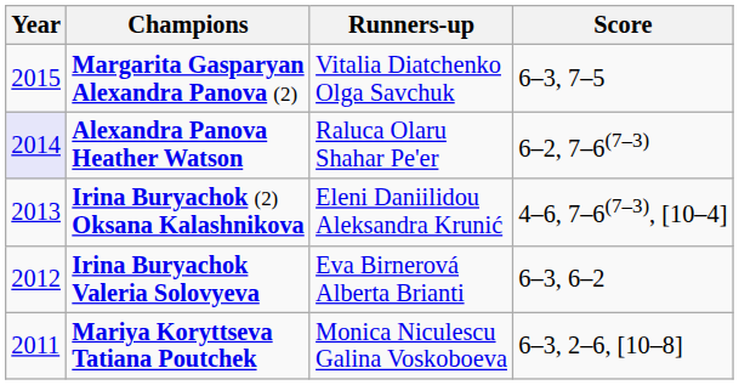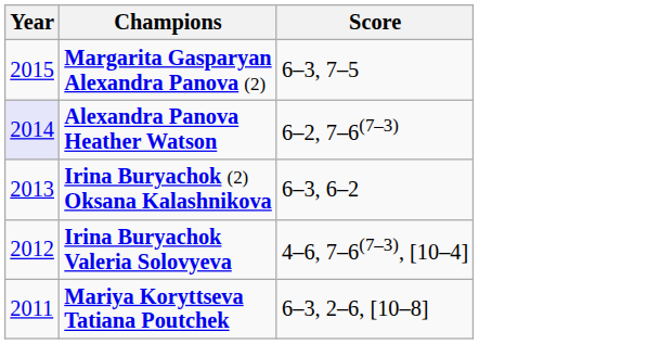- column: Runners-up | Vitalia Diatchenko Olga Savchuk | Raluca Olaru Shahar Pe'er | Eleni Daniilidou Aleksandra Krunić | Eva Birnerová Alberta Brianti | Monica Niculescu Galina Voskoboeva
Irina Buryachok (2) Oksana Kalashnikova | Score: 4–6, 7–6(7–3), [10–4] -> 6–3, 6–2
Irina Buryachok Valeria Solovyeva | Score: 6–3, 6–2 -> 4–6, 7–6(7–3), [10–4]
